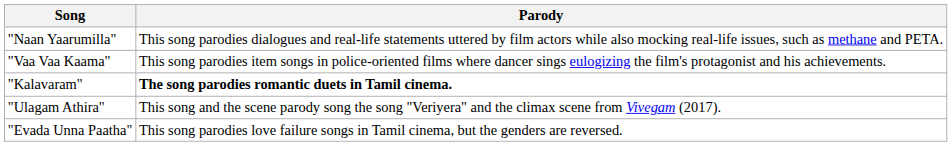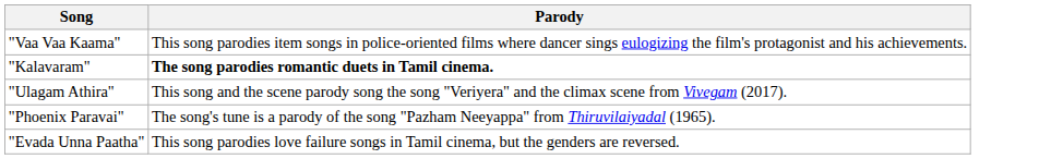- row: "Naan Yaarumilla" | This song parodies dialogues and real-life statements uttered by film actors while also mocking real-life issues, such as methane and PETA.
+ row: "Phoenix Paravai" | The song's tune is a parody of the song "Pazham Neeyappa" from Thiruvilaiyadal (1965).
